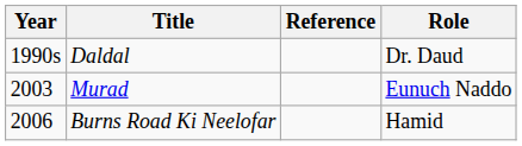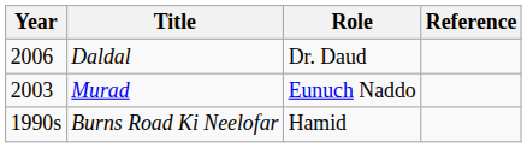columns swapped: Role <-> Reference
Daldal | Year: 1990s -> 2006
Burns Road Ki Neelofar | Year: 2006 -> 1990s
